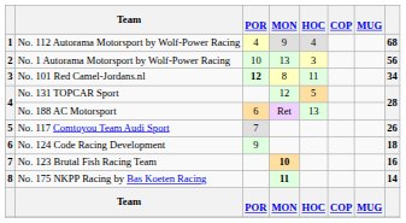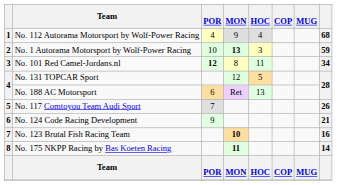No. 1 Autorama Motorsport by Wolf-Power Racing | MON: normal -> bold
No. 1 Autorama Motorsport by Wolf-Power Racing | column 8: 56 -> 59
No. 124 Code Racing Development | column 8: 18 -> 21
